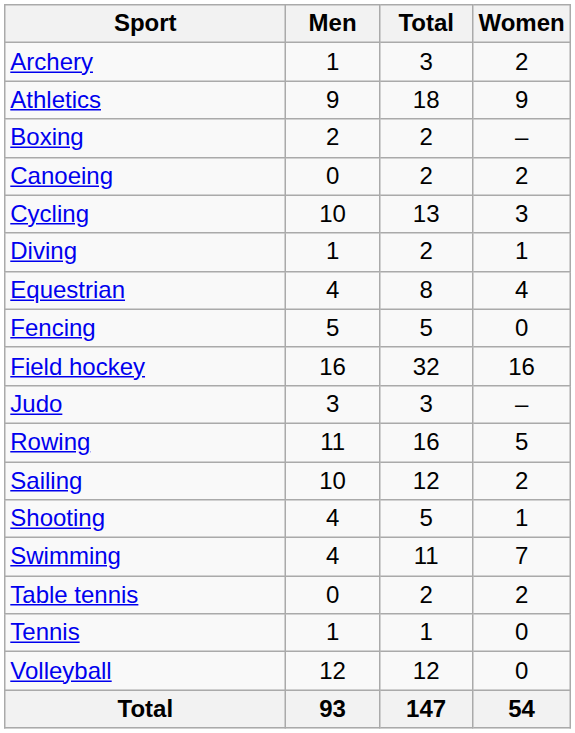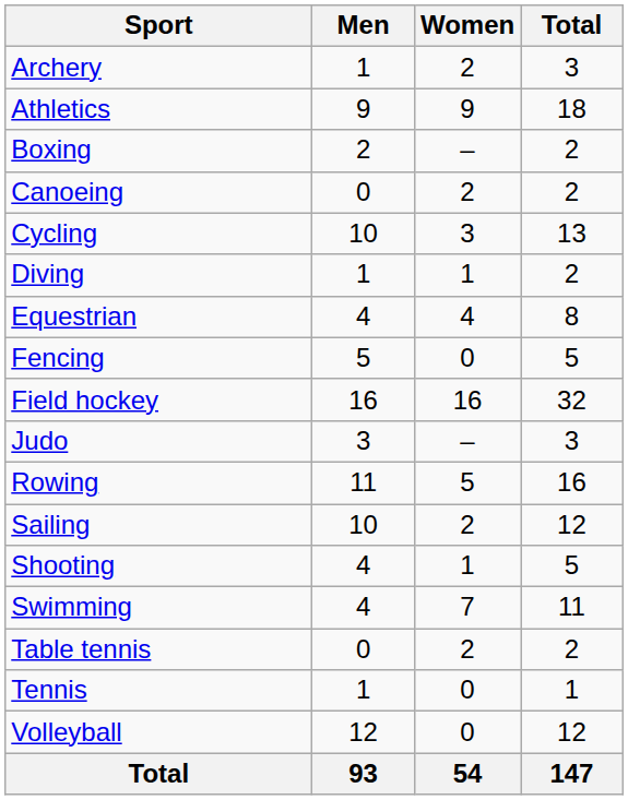columns swapped: Women <-> Total
